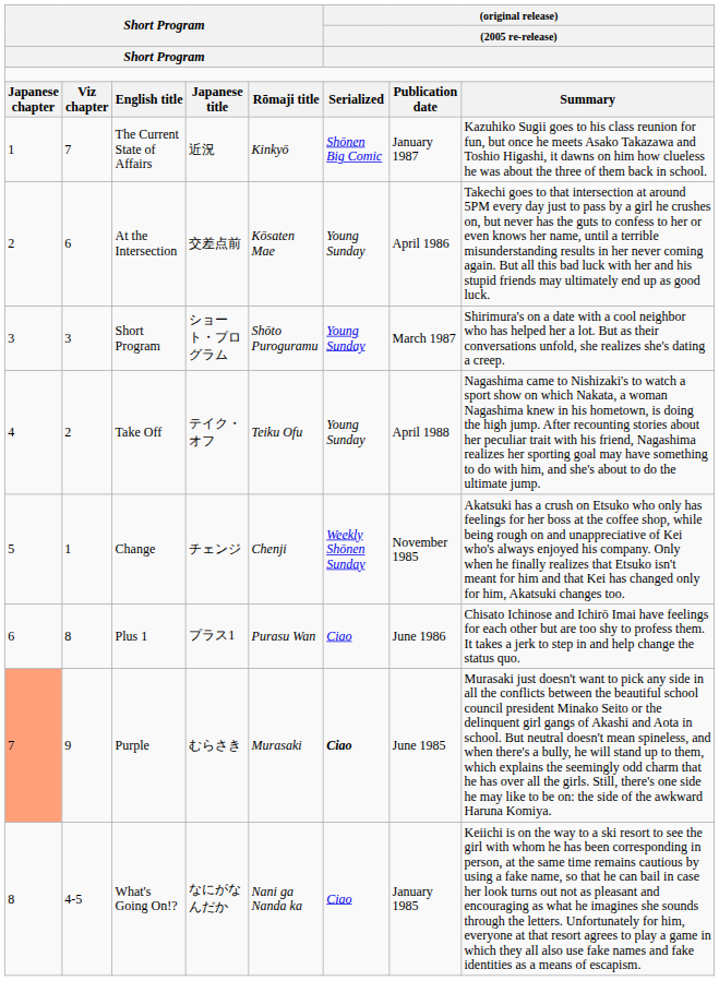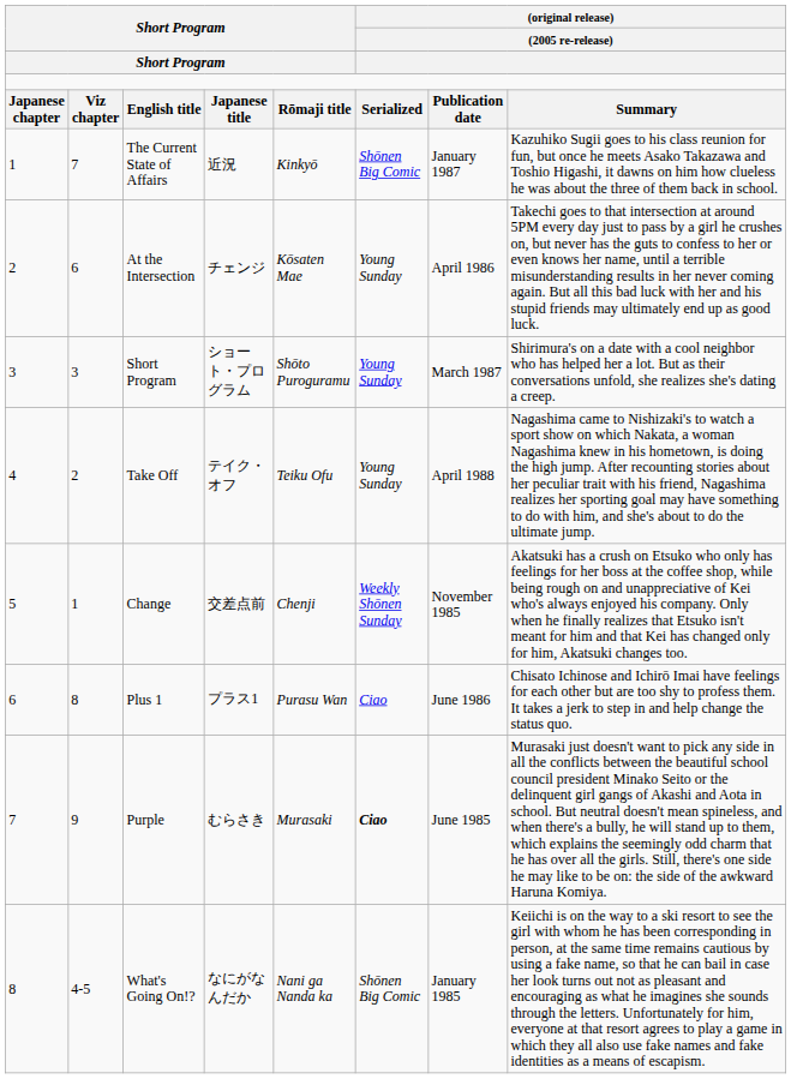At the Intersection | column 4: 交差点前 -> チェンジ
Change | column 4: チェンジ -> 交差点前
Purple | column 1: lightsalmon background -> no background
What's Going On!? | column 6: Ciao -> Shōnen Big Comic
